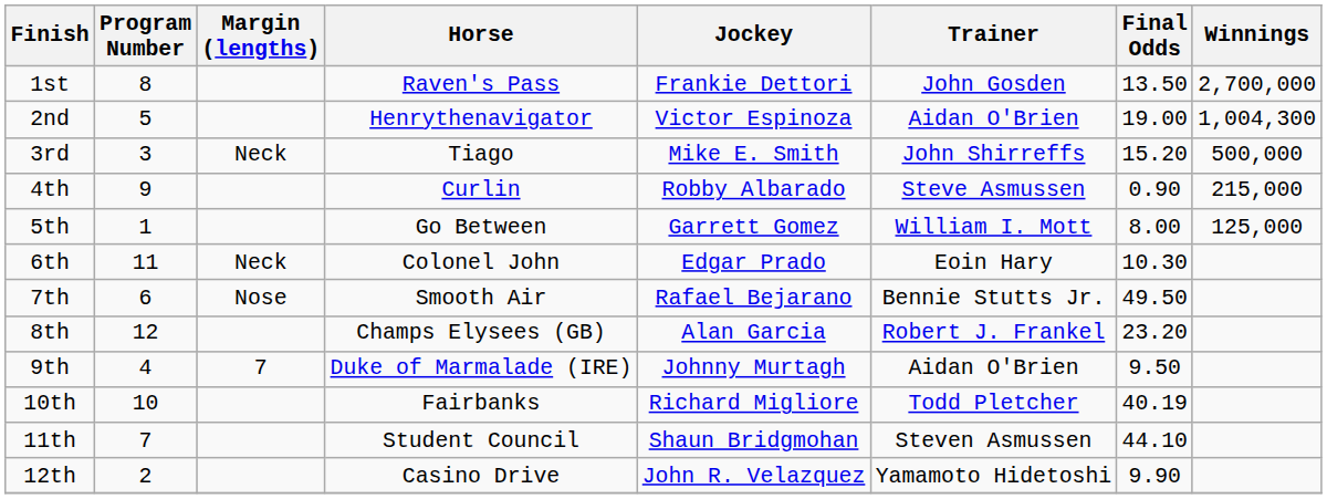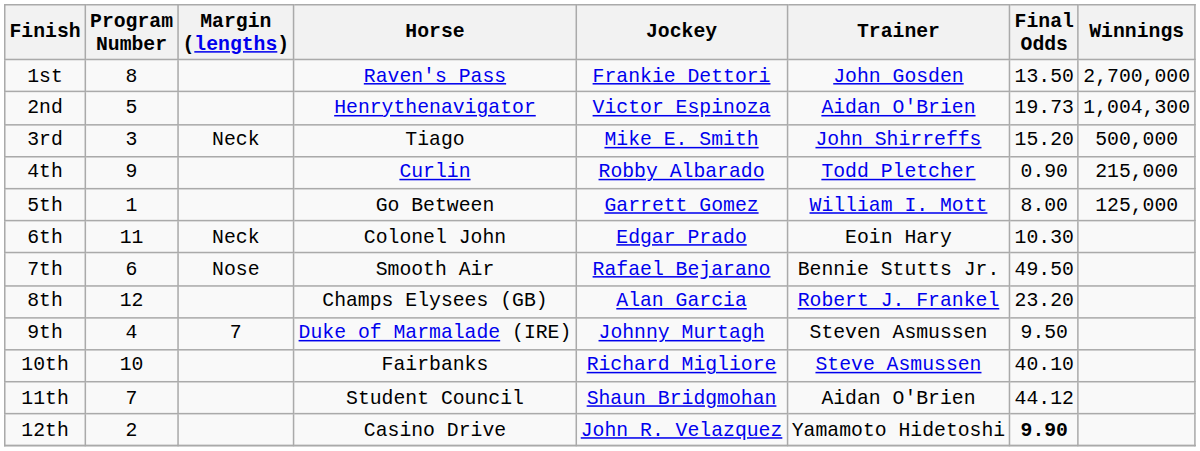2nd | Final Odds: 19.00 -> 19.73
4th | Trainer: Steve Asmussen -> Todd Pletcher
9th | Trainer: Aidan O'Brien -> Steven Asmussen
10th | Trainer: Todd Pletcher -> Steve Asmussen
10th | Final Odds: 40.19 -> 40.10
11th | Trainer: Steven Asmussen -> Aidan O'Brien
11th | Final Odds: 44.10 -> 44.12
12th | Final Odds: normal -> bold
